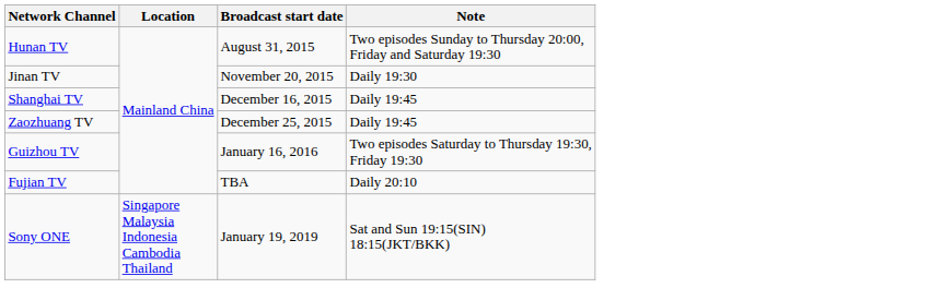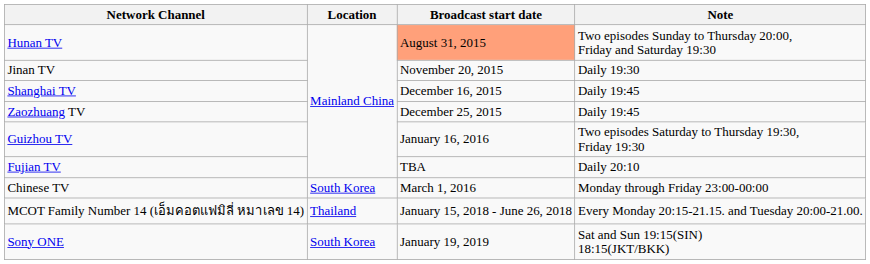Hunan TV | Broadcast start date: no background -> lightsalmon background
+ row: Chinese TV | South Korea | March 1, 2016 | Monday through Friday 23:00-00:00
+ row: MCOT Family Number 14 (เอ็มคอตแฟมิลี่ หมาเลข 14) | Thailand | January 15, 2018 - June 26, 2018 | Every Monday 20:15-21.15. and Tuesday 20:00-21.00.
Sony ONE | Location: Singapore Malaysia Indonesia Cambodia Thailand -> South Korea
